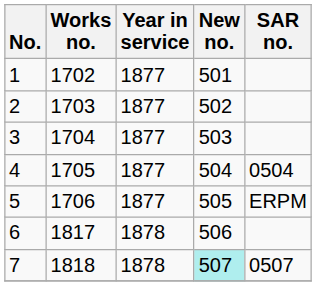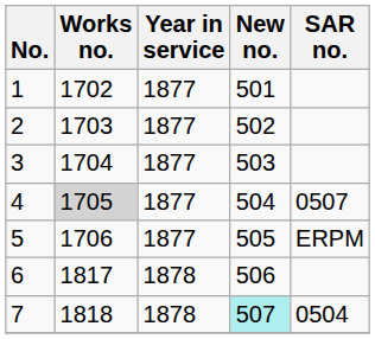4 | Works no.: no background -> lightgrey background
4 | SAR no.: 0504 -> 0507
7 | SAR no.: 0507 -> 0504
